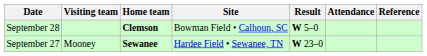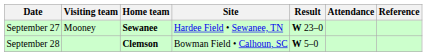rows swapped: September 27 <-> September 28
